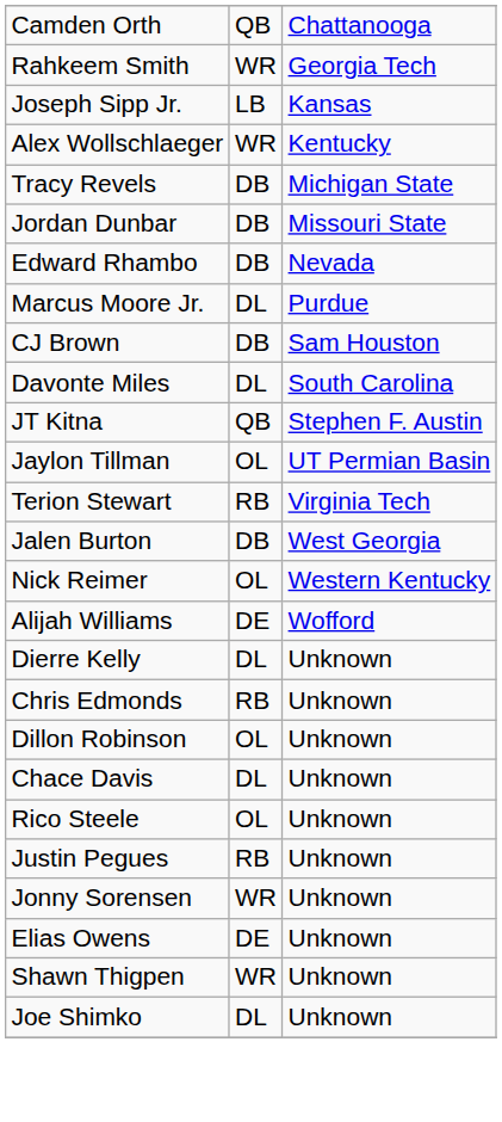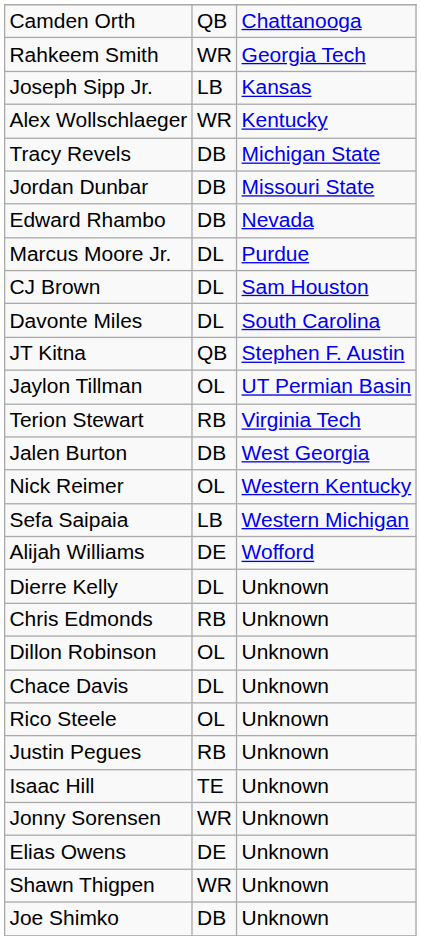CJ Brown | column 2: DB -> DL
+ row: Sefa Saipaia | LB | Western Michigan
+ row: Isaac Hill | TE | Unknown
Joe Shimko | column 2: DL -> DB
